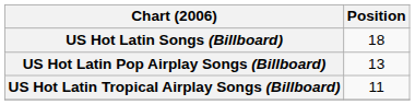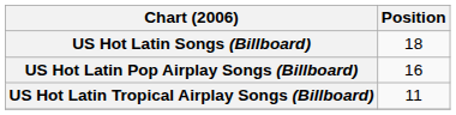US Hot Latin Pop Airplay Songs (Billboard) | Position: 13 -> 16
